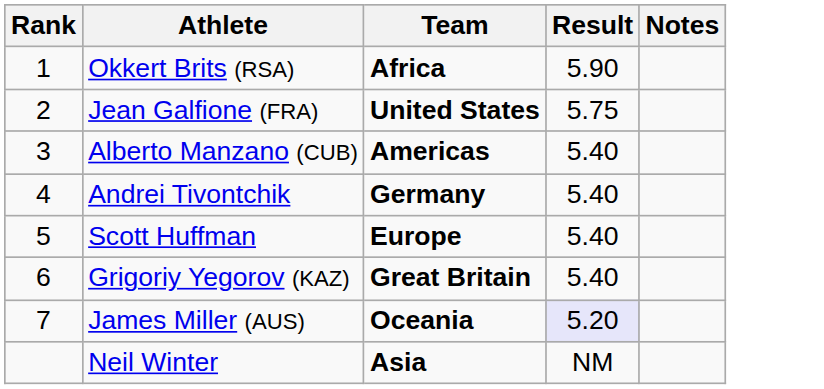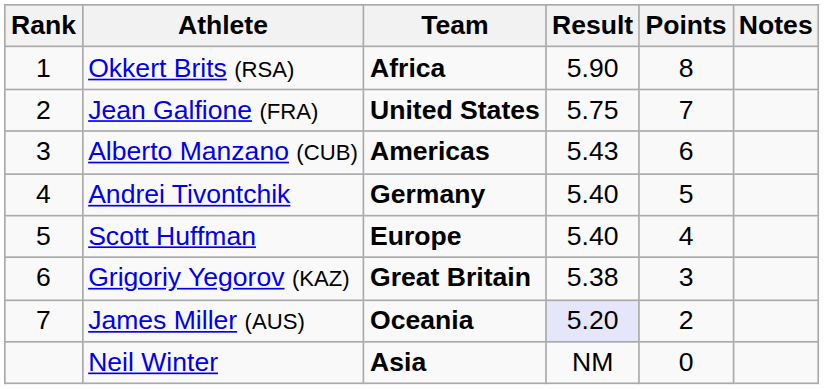+ column: Points | 8 | 7 | 6 | 5 | 4 | 3 | 2 | 0
Alberto Manzano (CUB) | Result: 5.40 -> 5.43
Grigoriy Yegorov (KAZ) | Result: 5.40 -> 5.38
